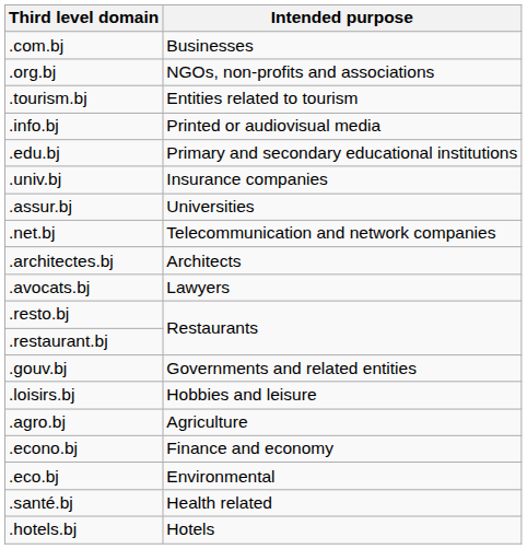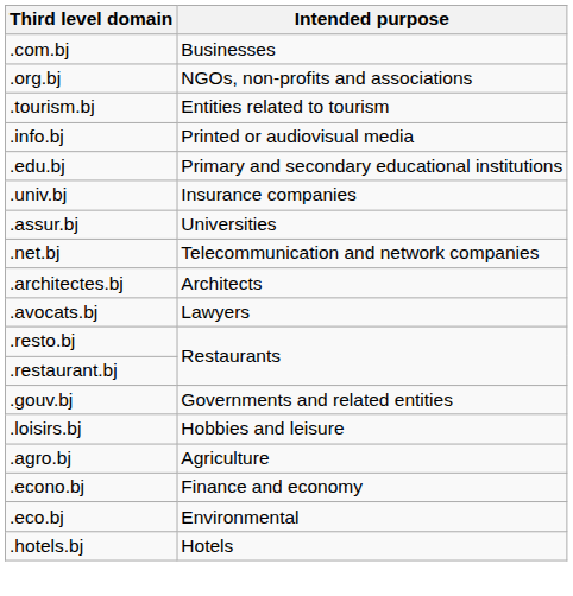- row: .santé.bj | Health related
